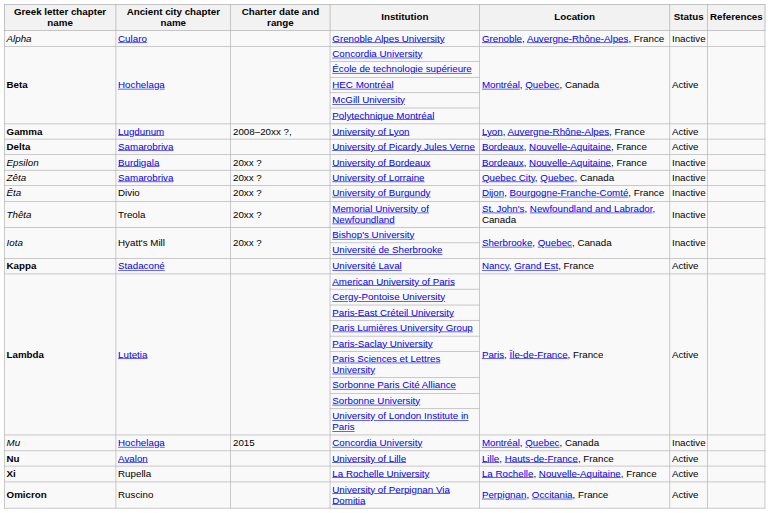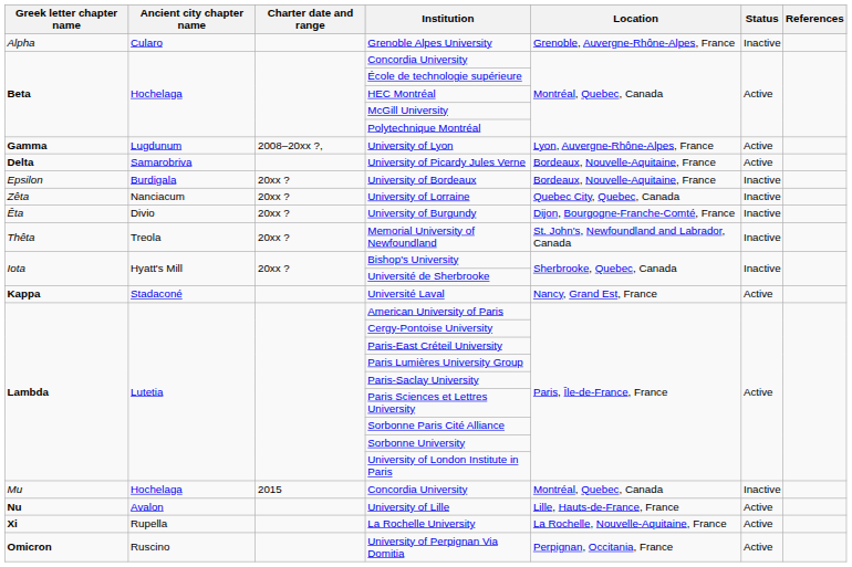University of Lorraine | Ancient city chapter name: Samarobriva -> Nanciacum
